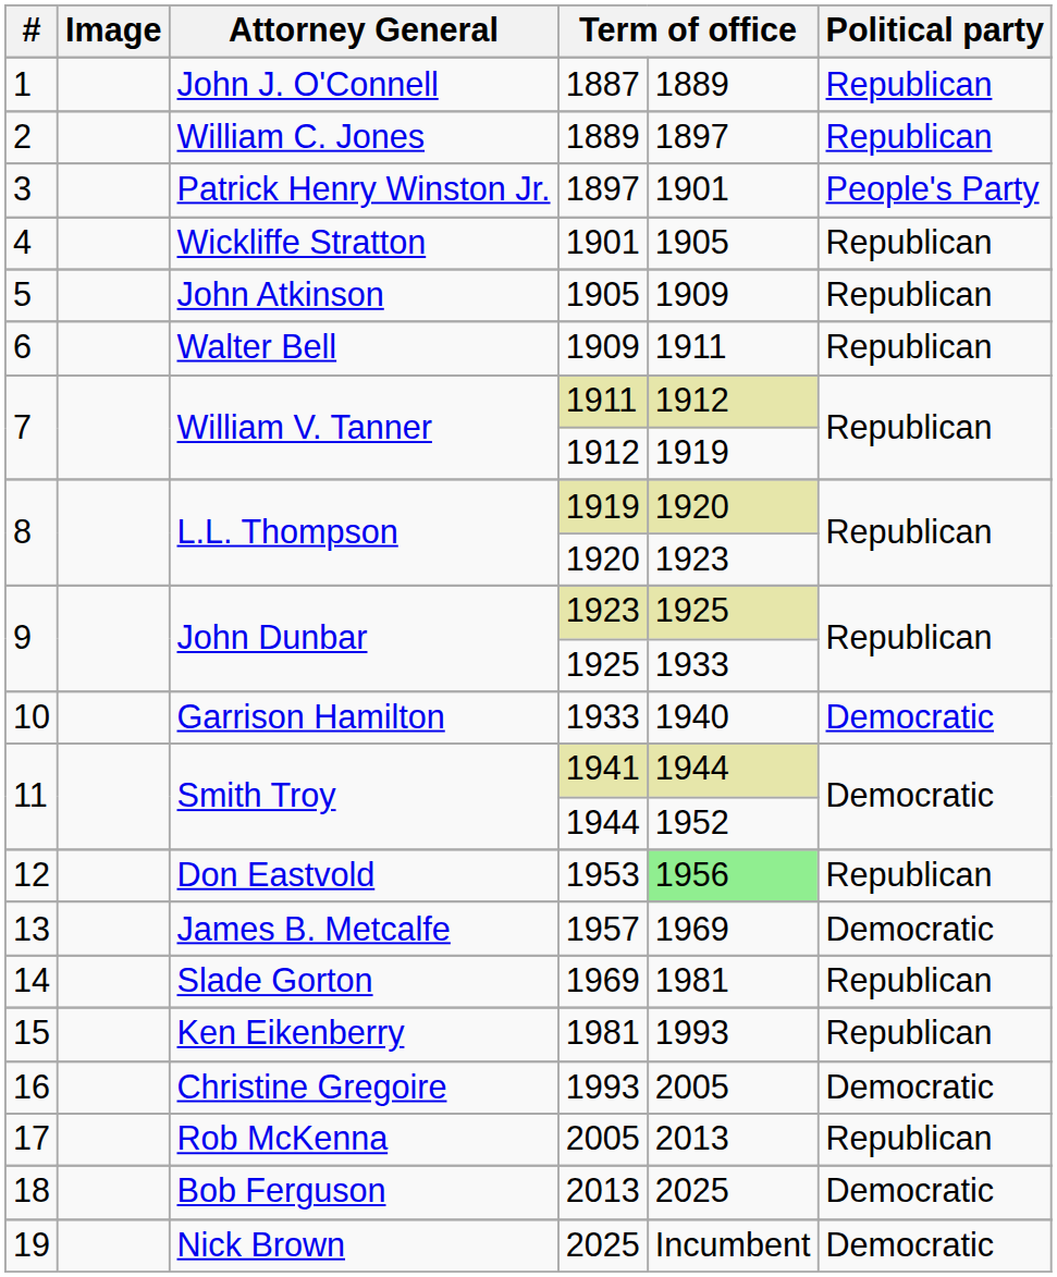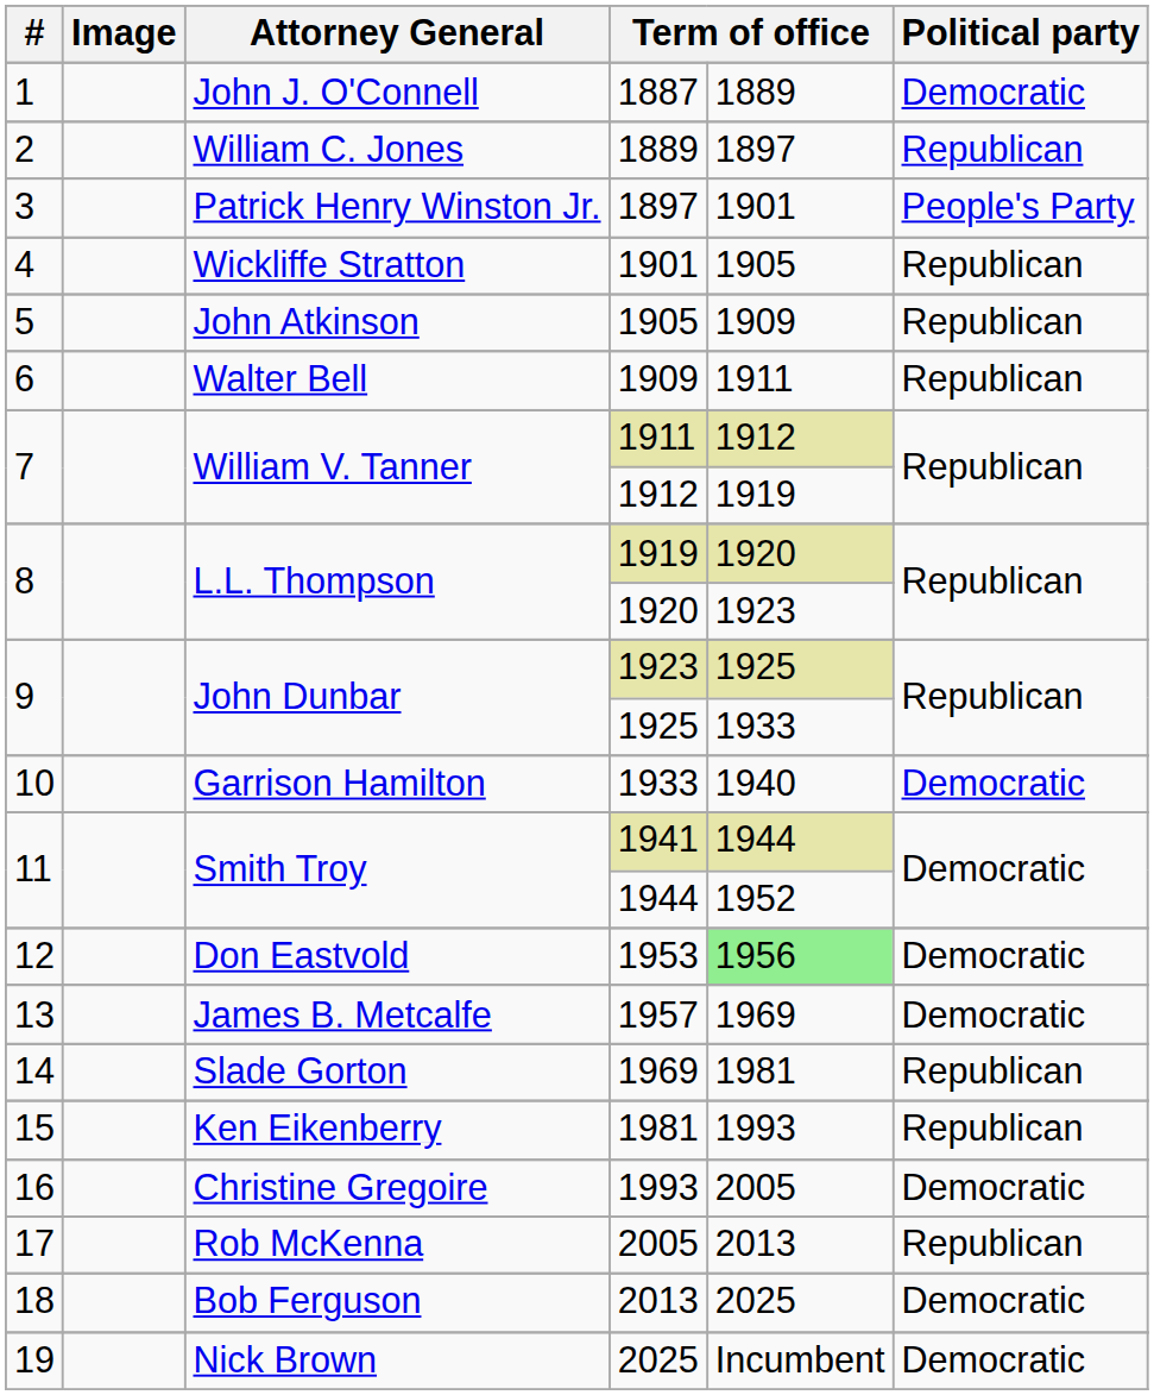1887 | Political party: Republican -> Democratic
1953 | Political party: Republican -> Democratic
